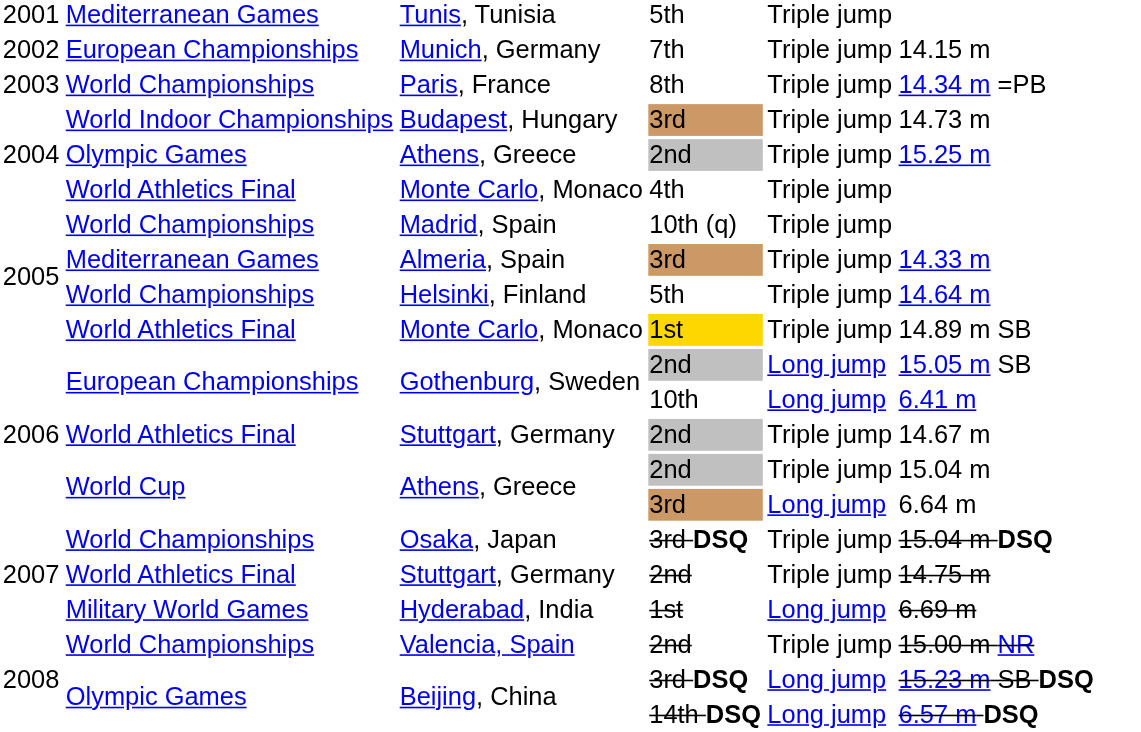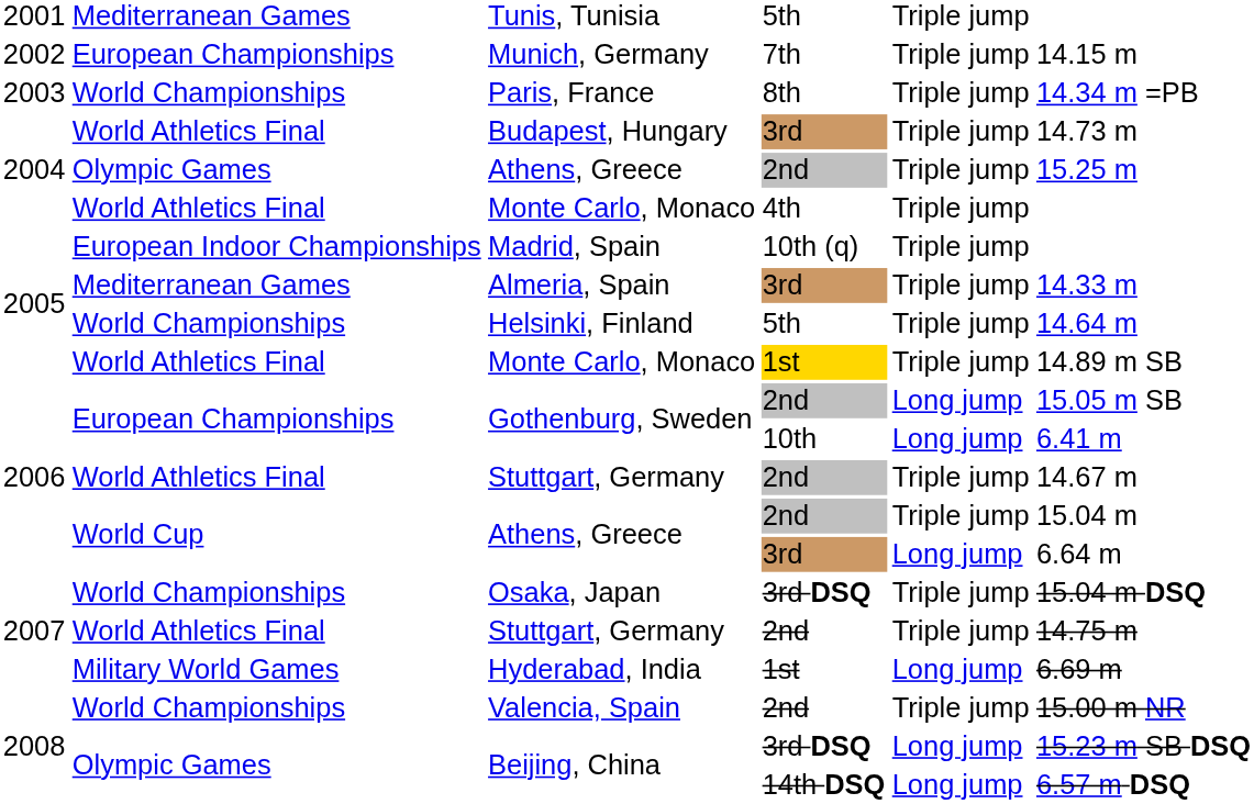Budapest, Hungary | column 2: World Indoor Championships -> World Athletics Final
Madrid, Spain | column 2: World Championships -> European Indoor Championships
